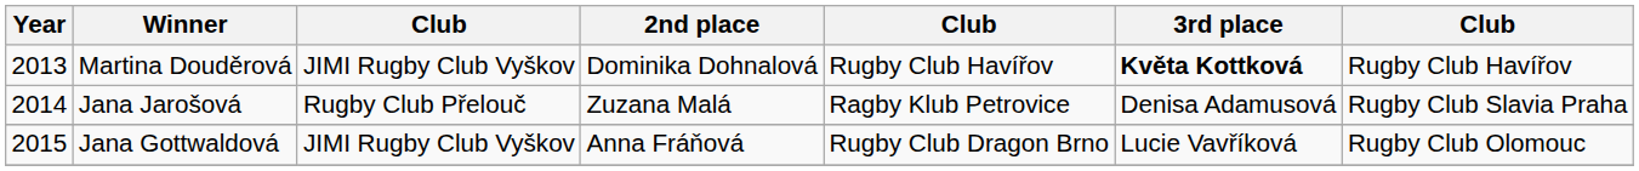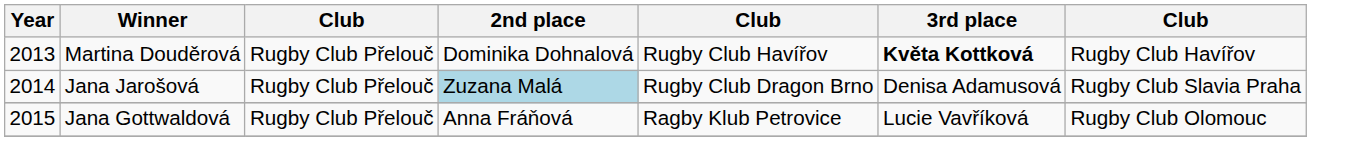Martina Douděrová | column 3: JIMI Rugby Club Vyškov -> Rugby Club Přelouč
Jana Jarošová | 2nd place: no background -> lightblue background
Jana Jarošová | column 5: Ragby Klub Petrovice -> Rugby Club Dragon Brno
Jana Gottwaldová | column 3: JIMI Rugby Club Vyškov -> Rugby Club Přelouč
Jana Gottwaldová | column 5: Rugby Club Dragon Brno -> Ragby Klub Petrovice
